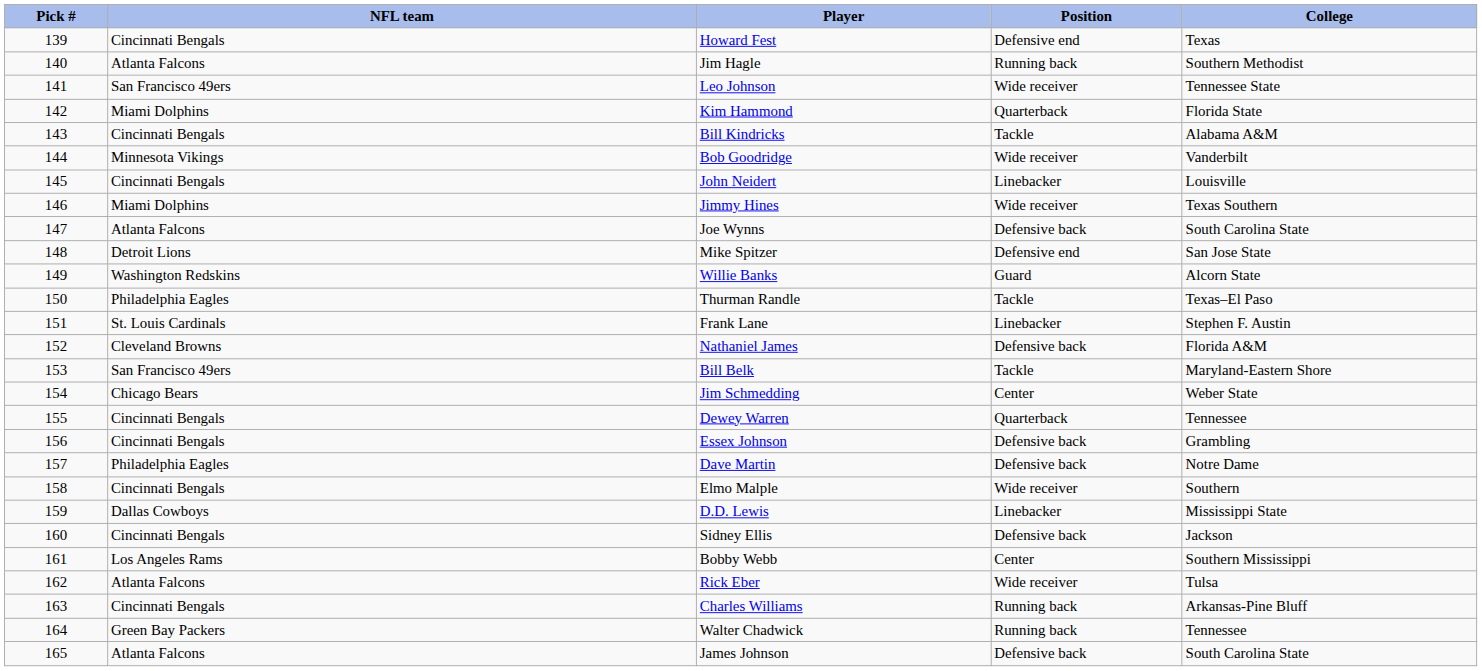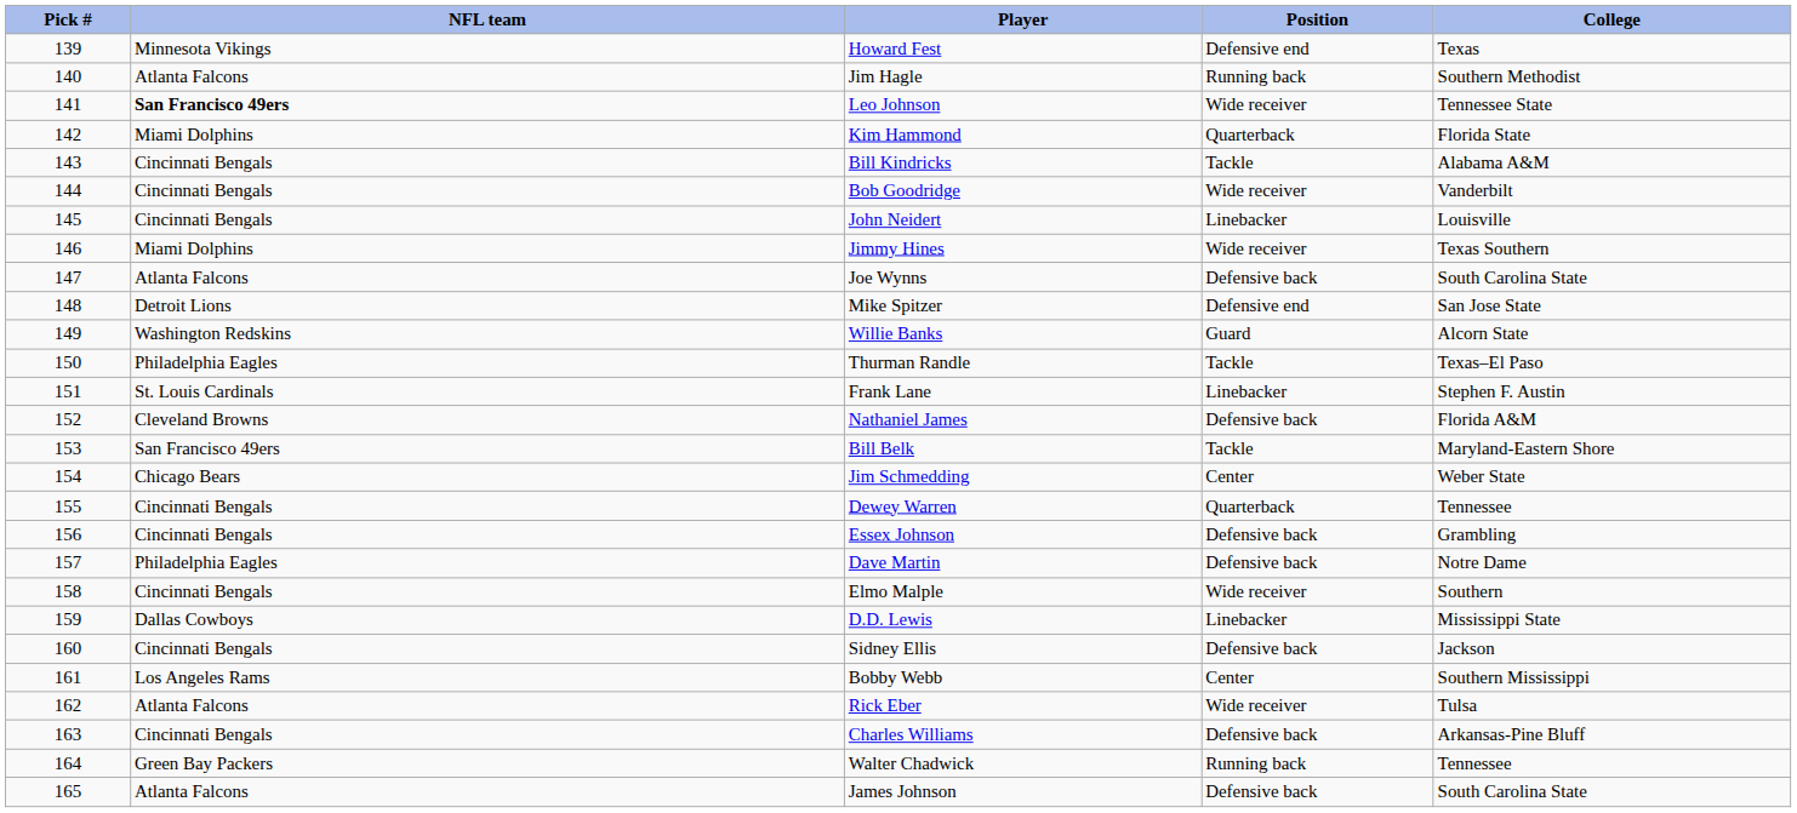Howard Fest | NFL team: Cincinnati Bengals -> Minnesota Vikings
Leo Johnson | NFL team: normal -> bold
Bob Goodridge | NFL team: Minnesota Vikings -> Cincinnati Bengals
Charles Williams | Position: Running back -> Defensive back
